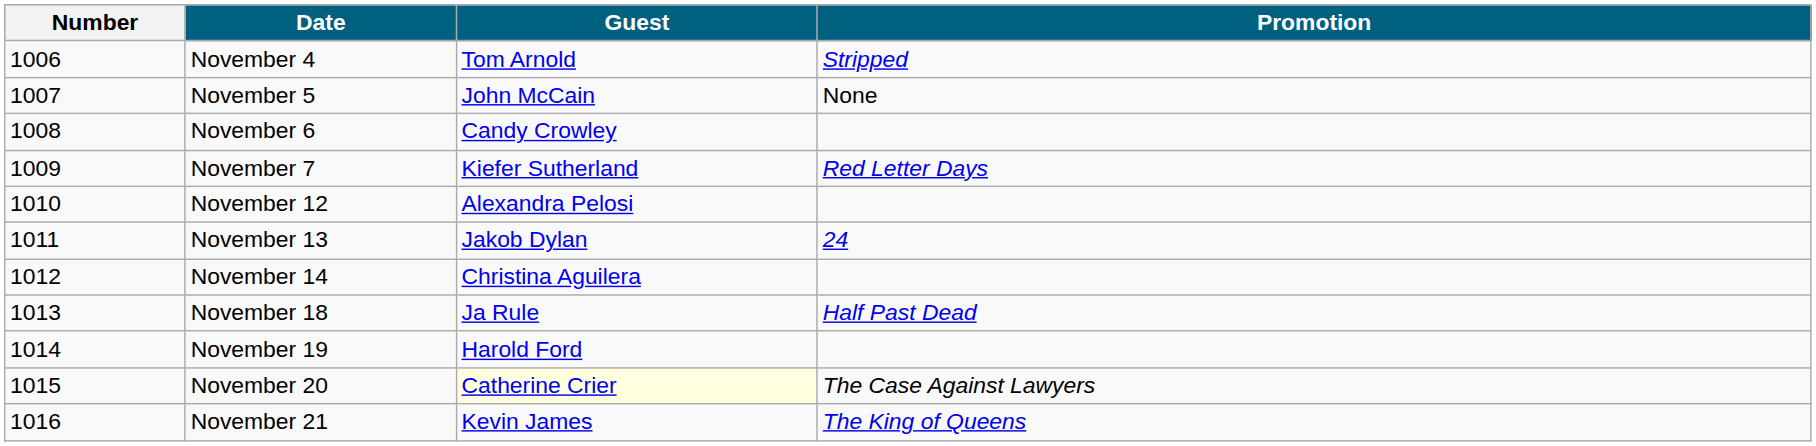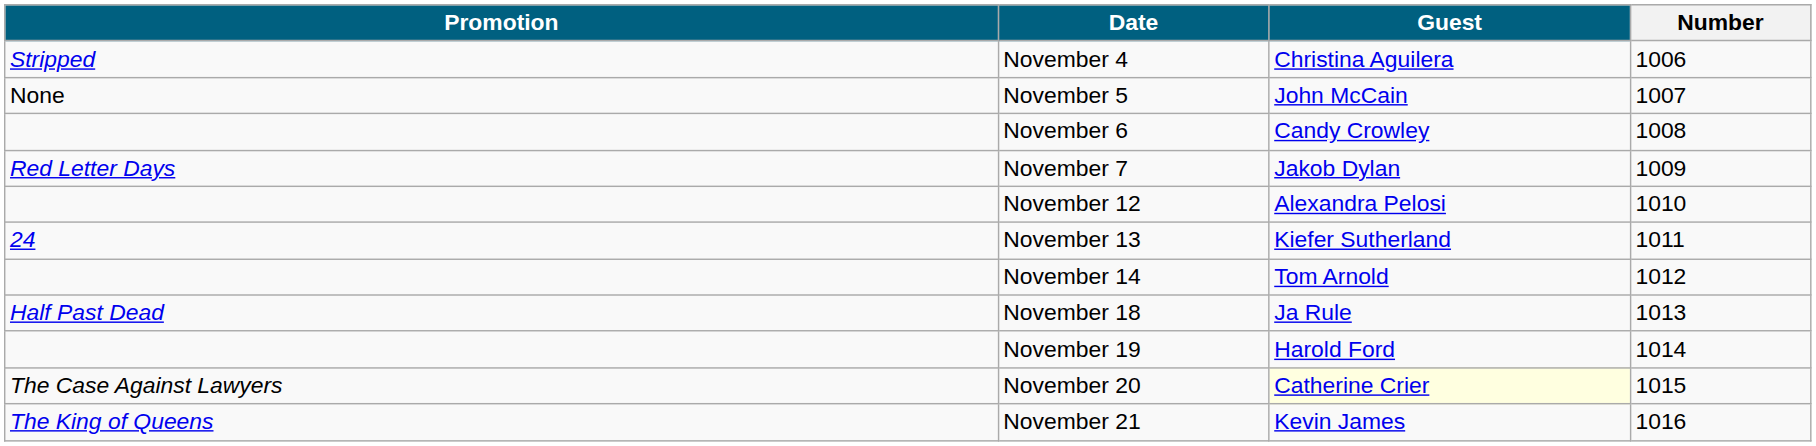columns swapped: Number <-> Promotion
November 4 | Guest: Tom Arnold -> Christina Aguilera
November 7 | Guest: Kiefer Sutherland -> Jakob Dylan
November 13 | Guest: Jakob Dylan -> Kiefer Sutherland
November 14 | Guest: Christina Aguilera -> Tom Arnold
